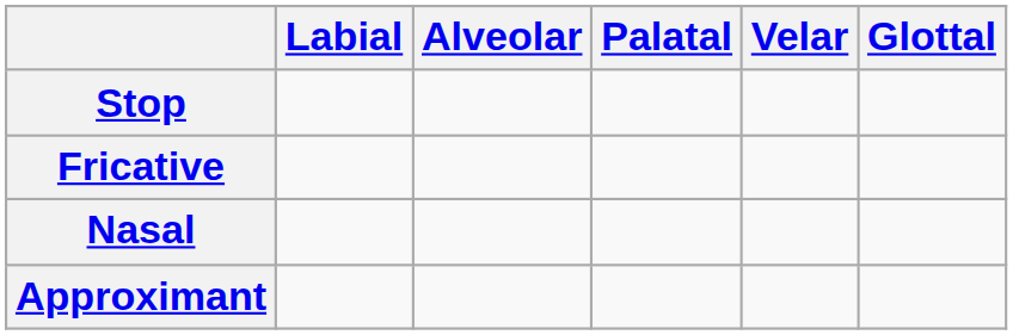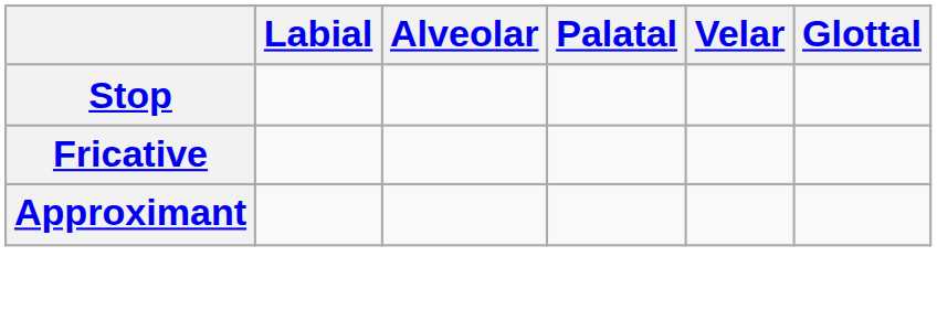- row: Nasal
